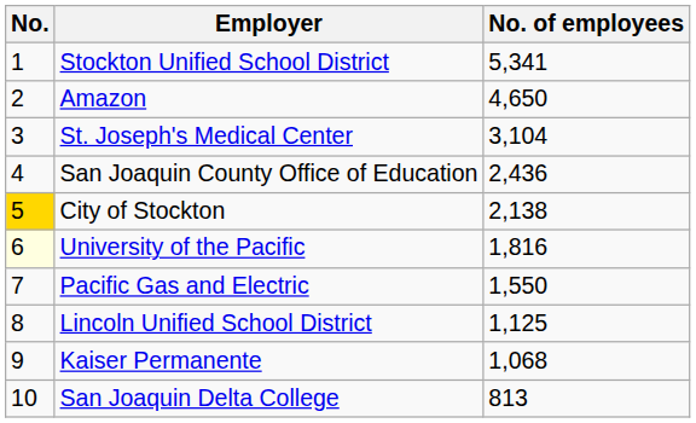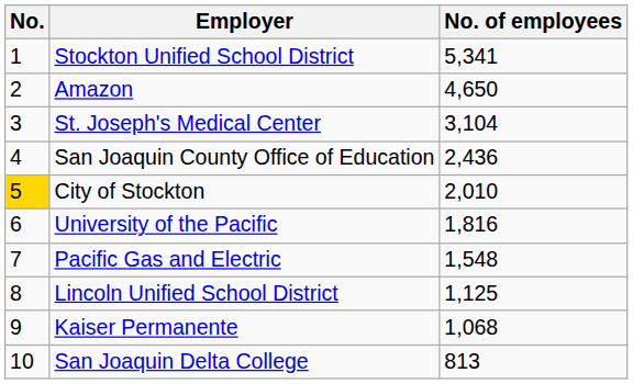City of Stockton | No. of employees: 2,138 -> 2,010
University of the Pacific | No.: lightyellow background -> no background
Pacific Gas and Electric | No. of employees: 1,550 -> 1,548
